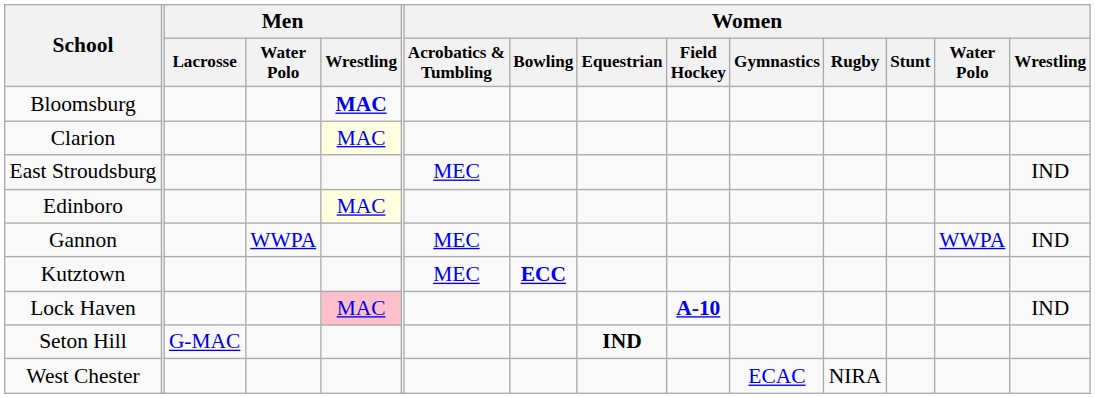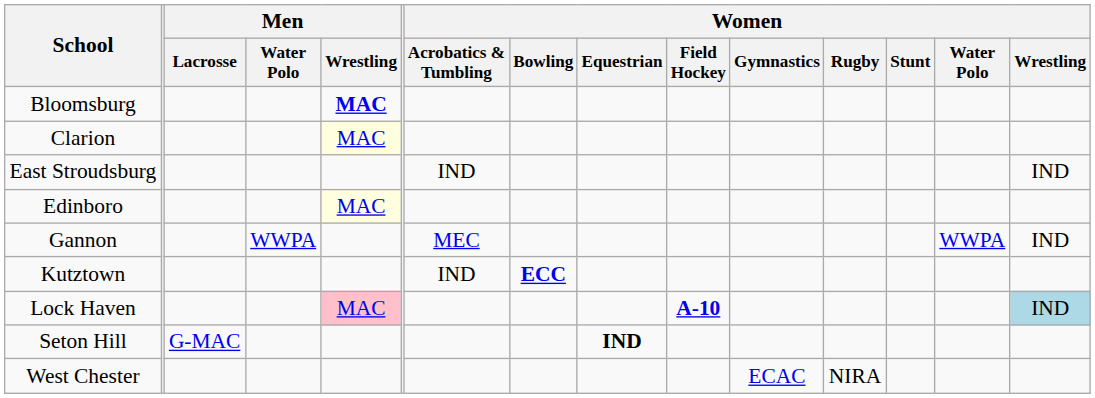East Stroudsburg | Women / Acrobatics & Tumbling: MEC -> IND
Kutztown | Women / Acrobatics & Tumbling: MEC -> IND
Lock Haven | Women / Wrestling: no background -> lightblue background
